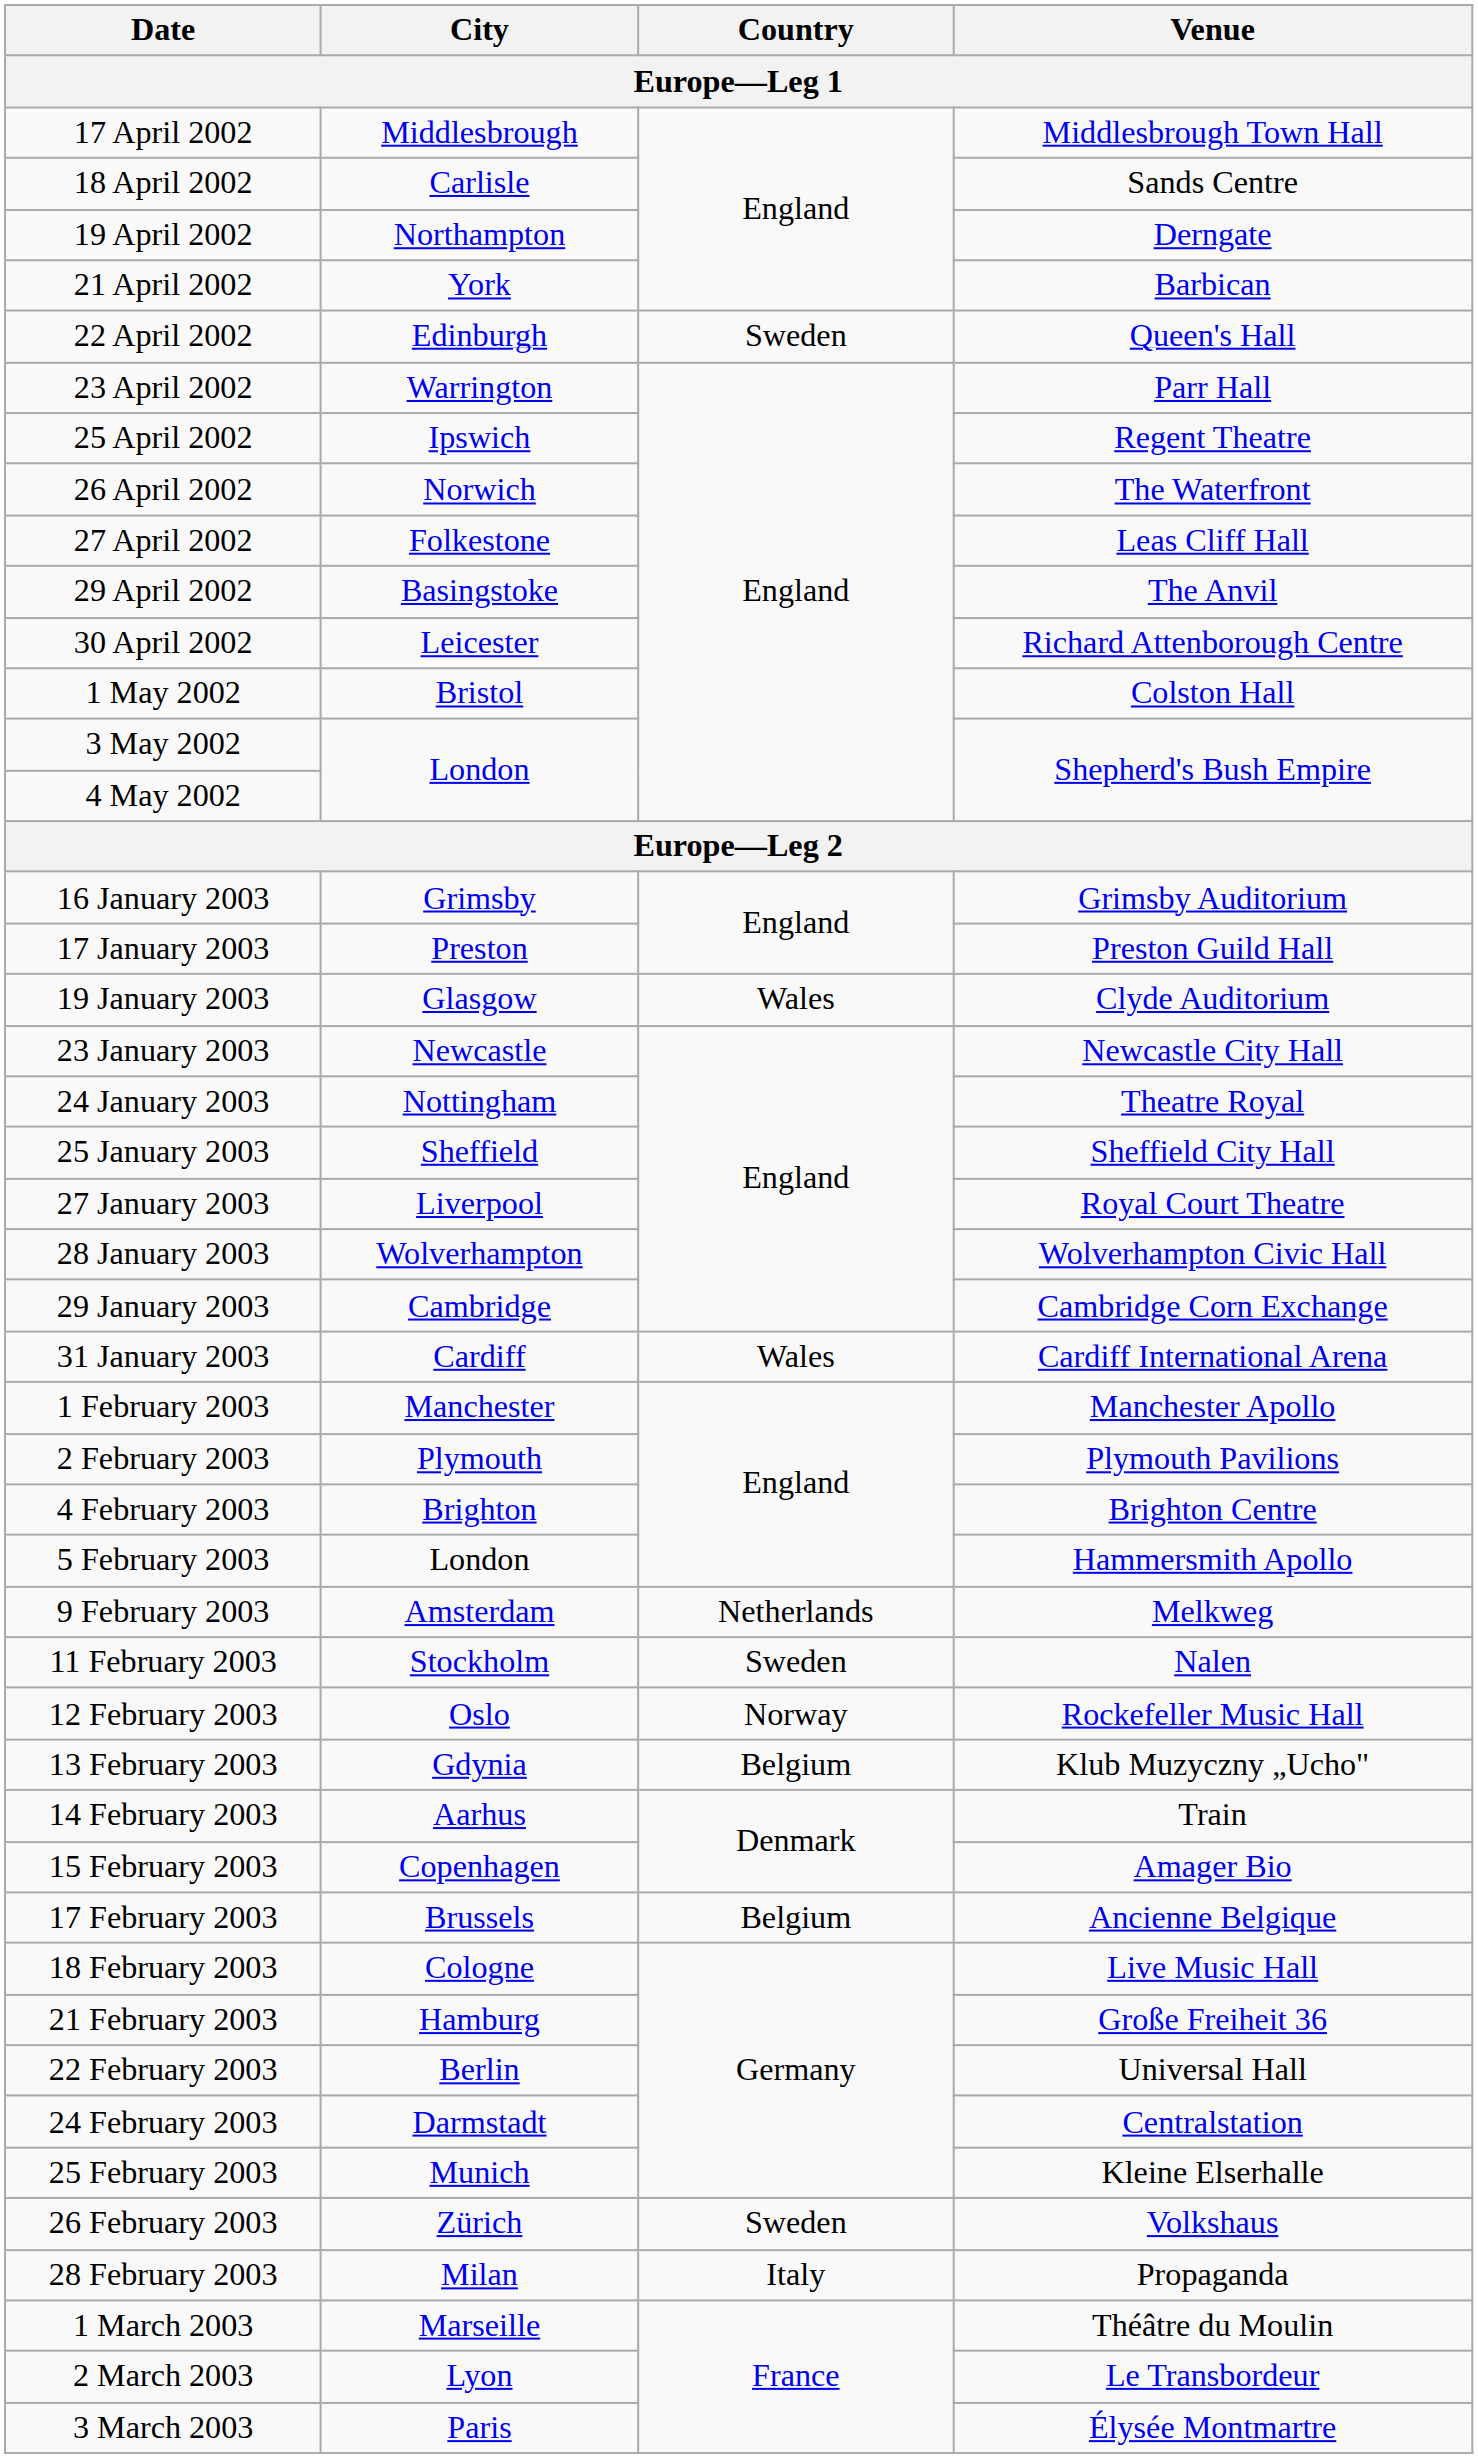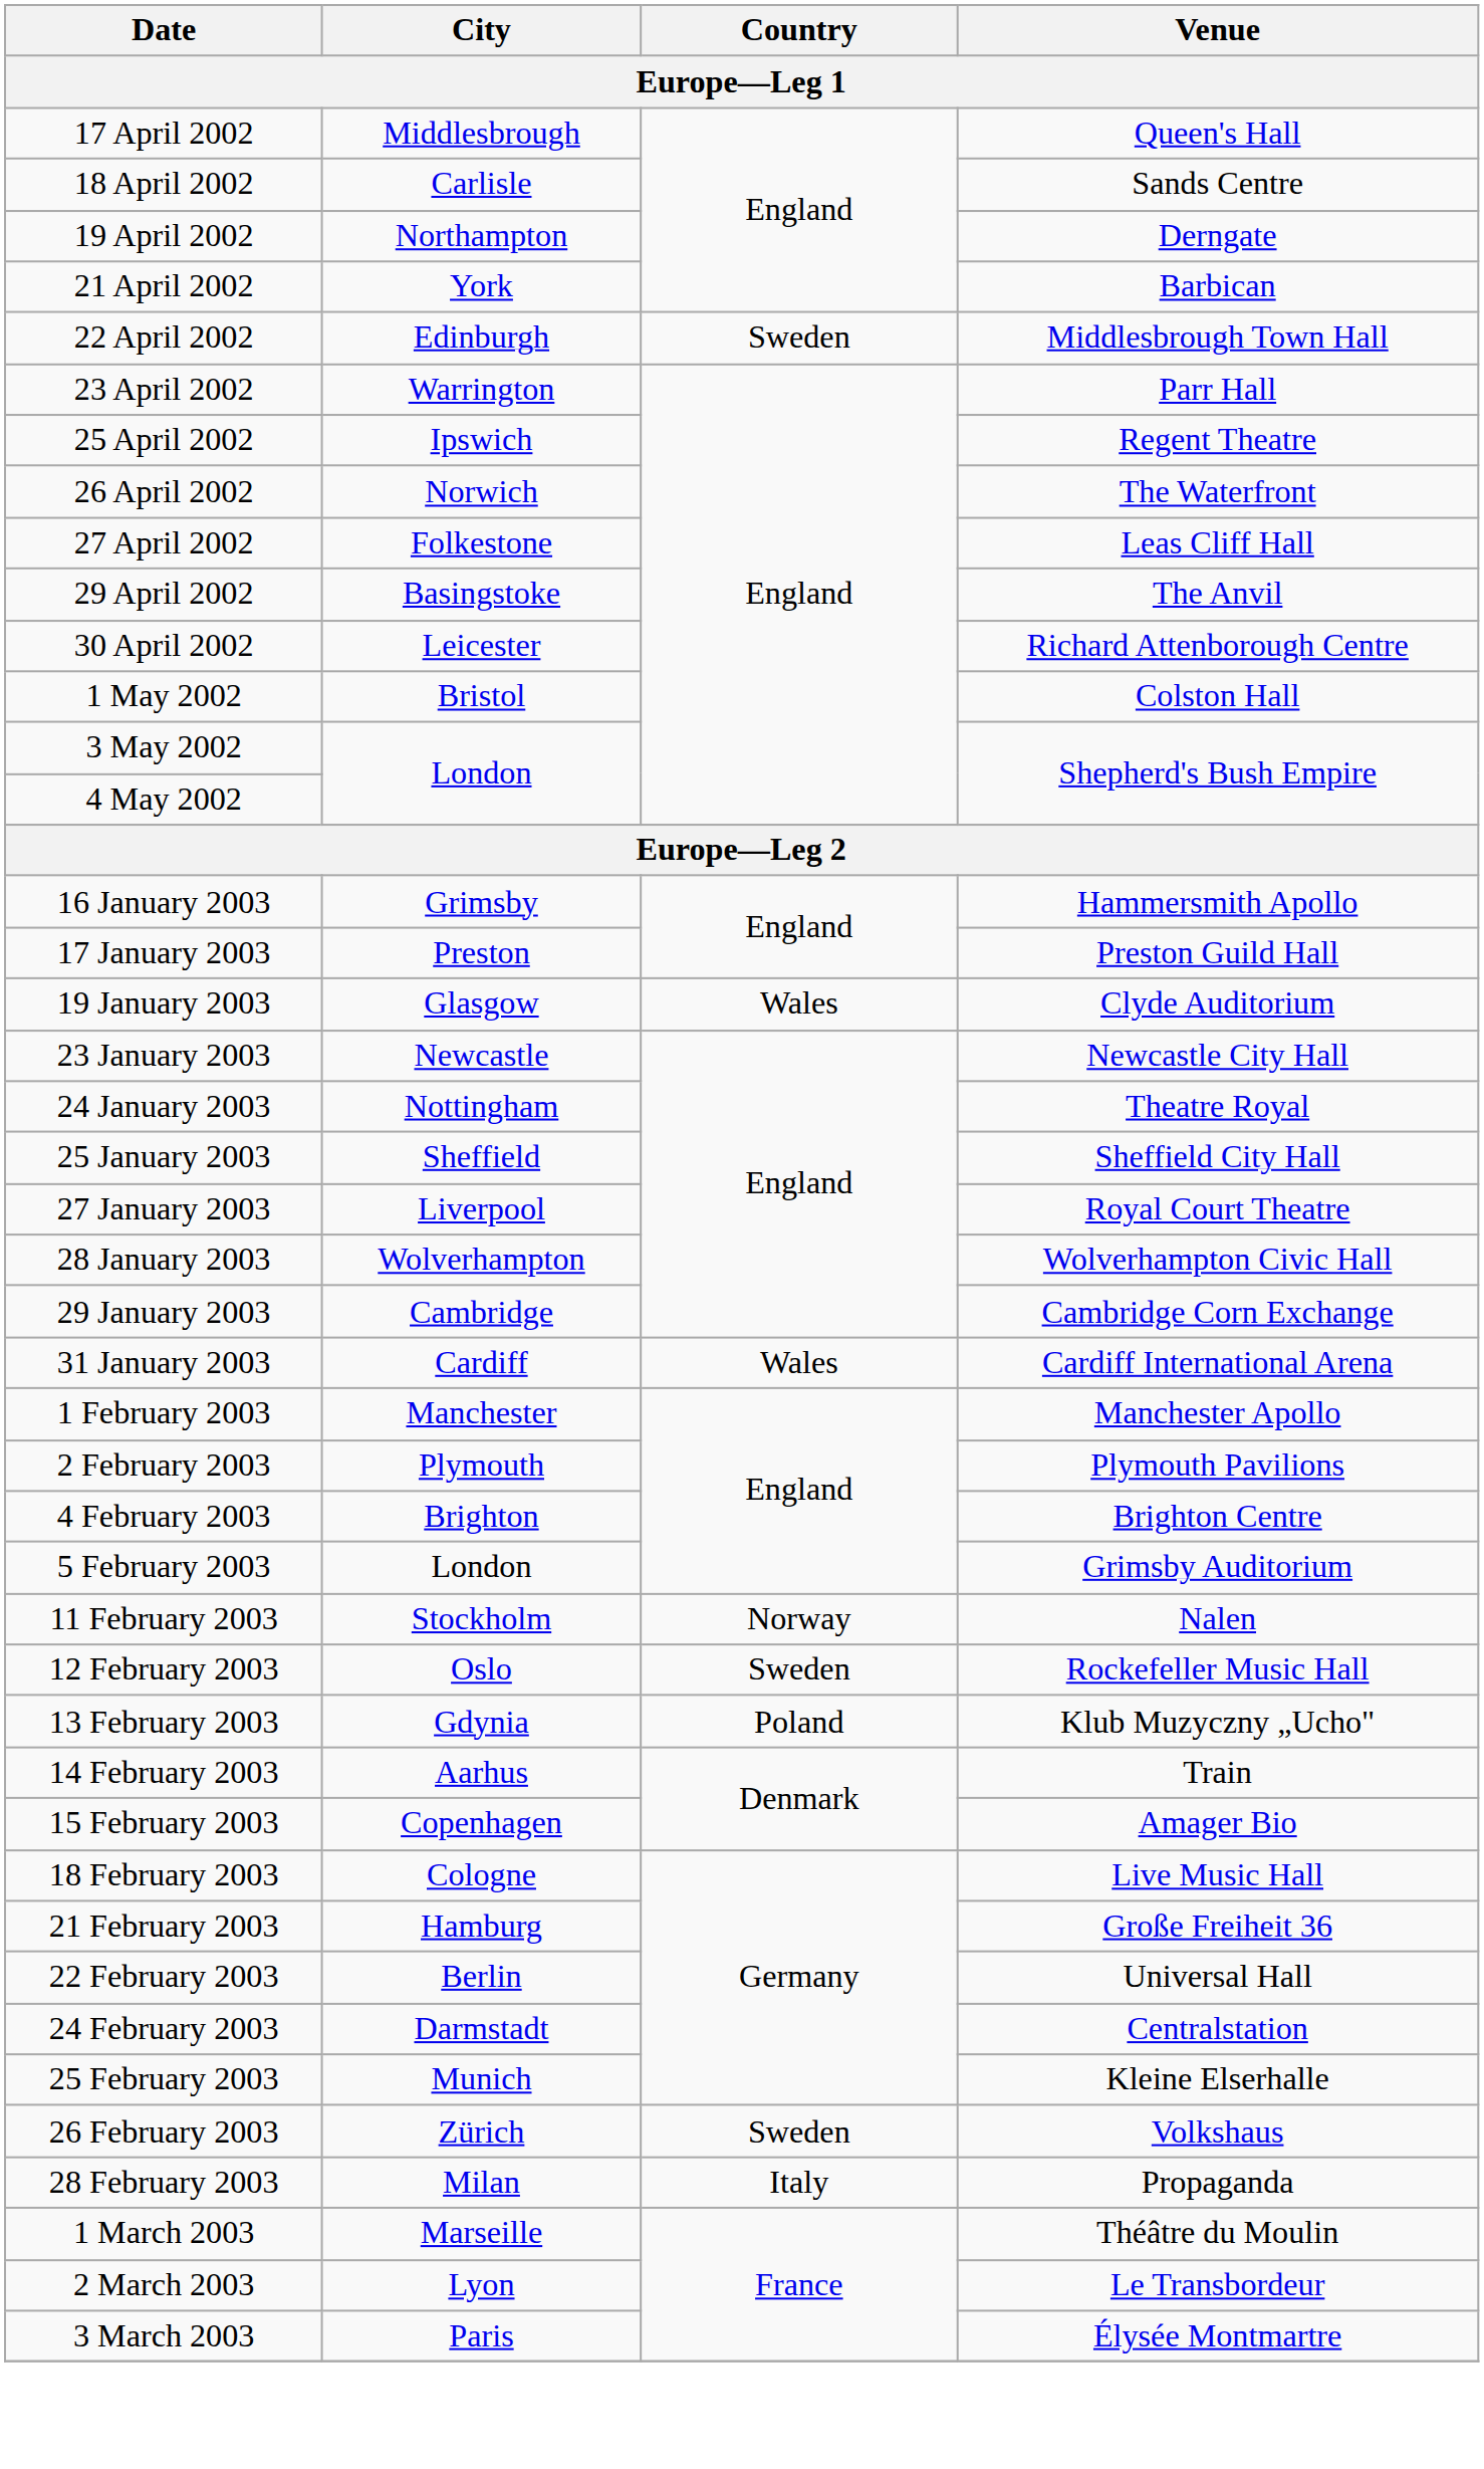17 April 2002 | Venue: Middlesbrough Town Hall -> Queen's Hall
22 April 2002 | Venue: Queen's Hall -> Middlesbrough Town Hall
16 January 2003 | Venue: Grimsby Auditorium -> Hammersmith Apollo
5 February 2003 | Venue: Hammersmith Apollo -> Grimsby Auditorium
- row: 9 February 2003 | Amsterdam | Netherlands | Melkweg
11 February 2003 | Country: Sweden -> Norway
12 February 2003 | Country: Norway -> Sweden
13 February 2003 | Country: Belgium -> Poland
- row: 17 February 2003 | Brussels | Belgium | Ancienne Belgique
